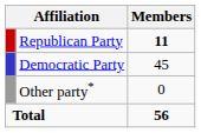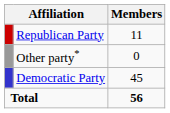Republican Party | Members: bold -> normal
rows swapped: Democratic Party <-> Other party*
